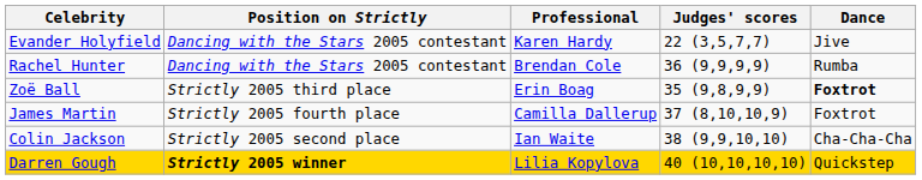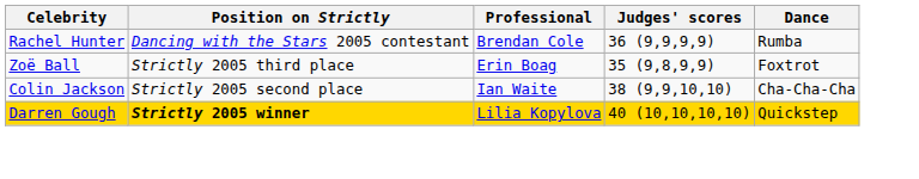- row: Evander Holyfield | Dancing with the Stars 2005 contestant | Karen Hardy | 22 (3,5,7,7) | Jive
Zoë Ball | Dance: bold -> normal
- row: James Martin | Strictly 2005 fourth place | Camilla Dallerup | 37 (8,10,10,9) | Foxtrot
